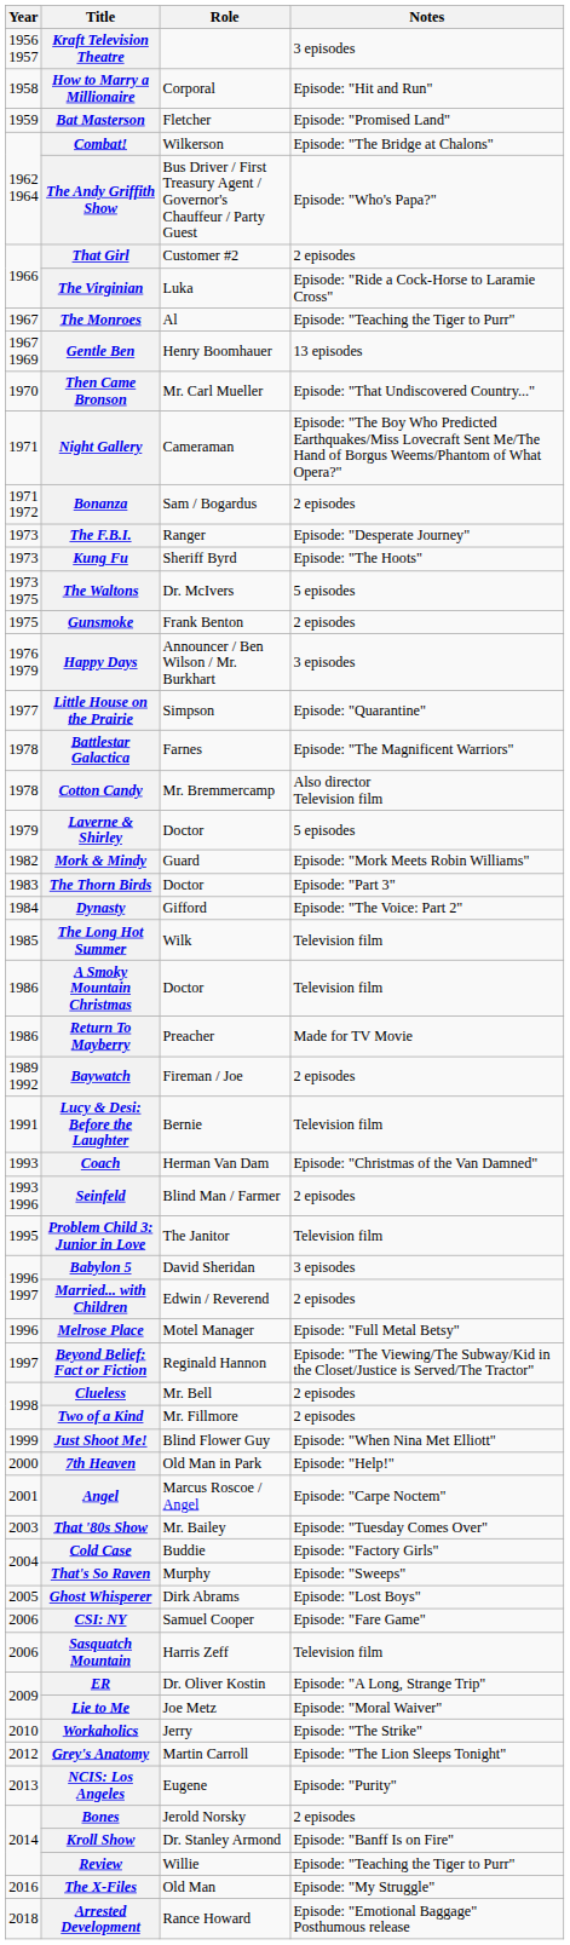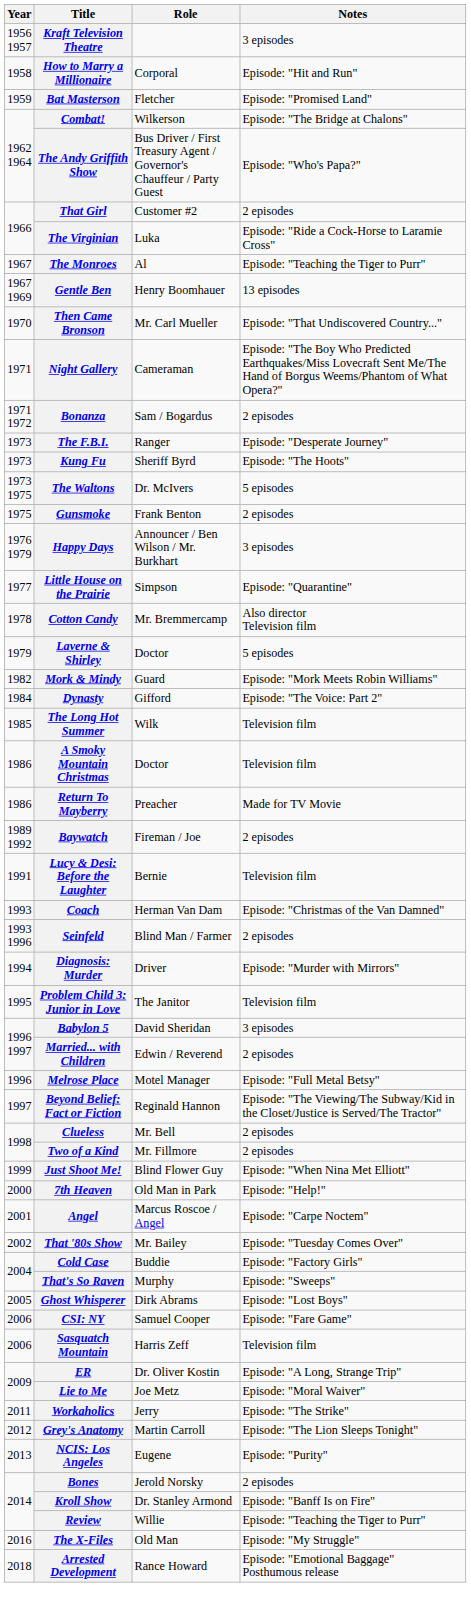- row: 1978 | Battlestar Galactica | Farnes | Episode: "The Magnificent Warriors"
- row: 1983 | The Thorn Birds | Doctor | Episode: "Part 3"
+ row: 1994 | Diagnosis: Murder | Driver | Episode: "Murder with Mirrors"
That '80s Show | Year: 2003 -> 2002
Workaholics | Year: 2010 -> 2011
